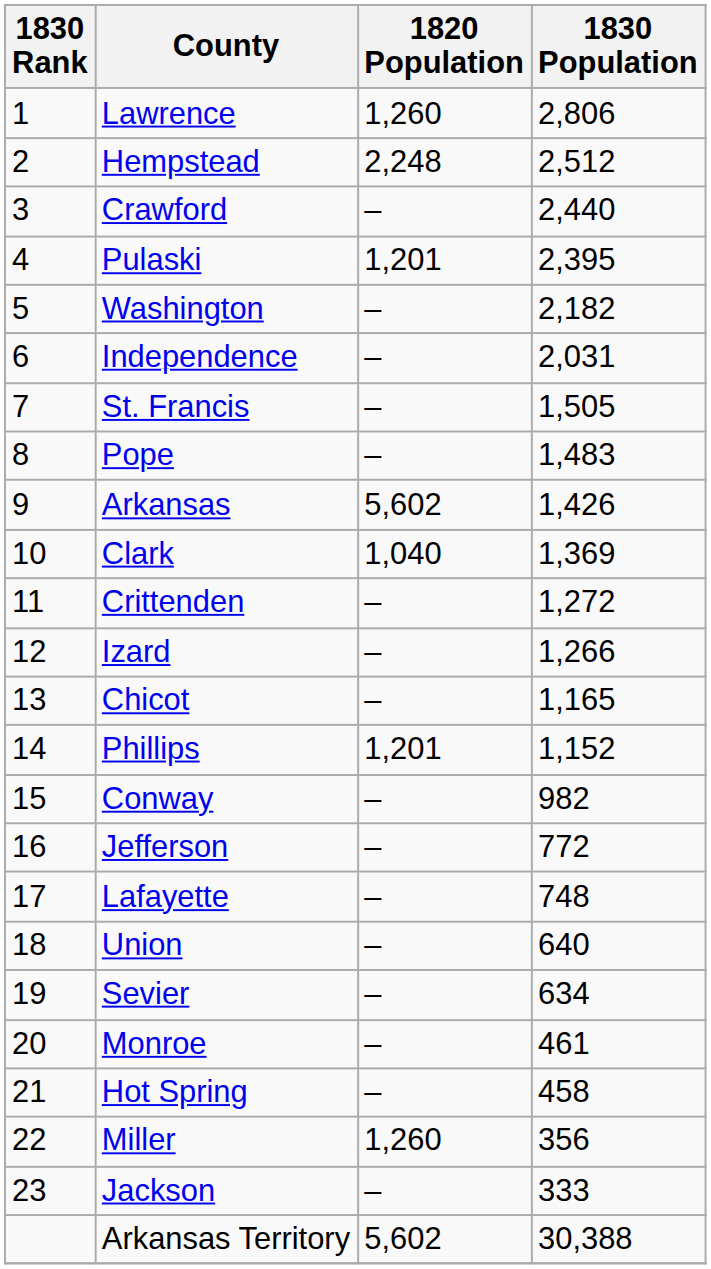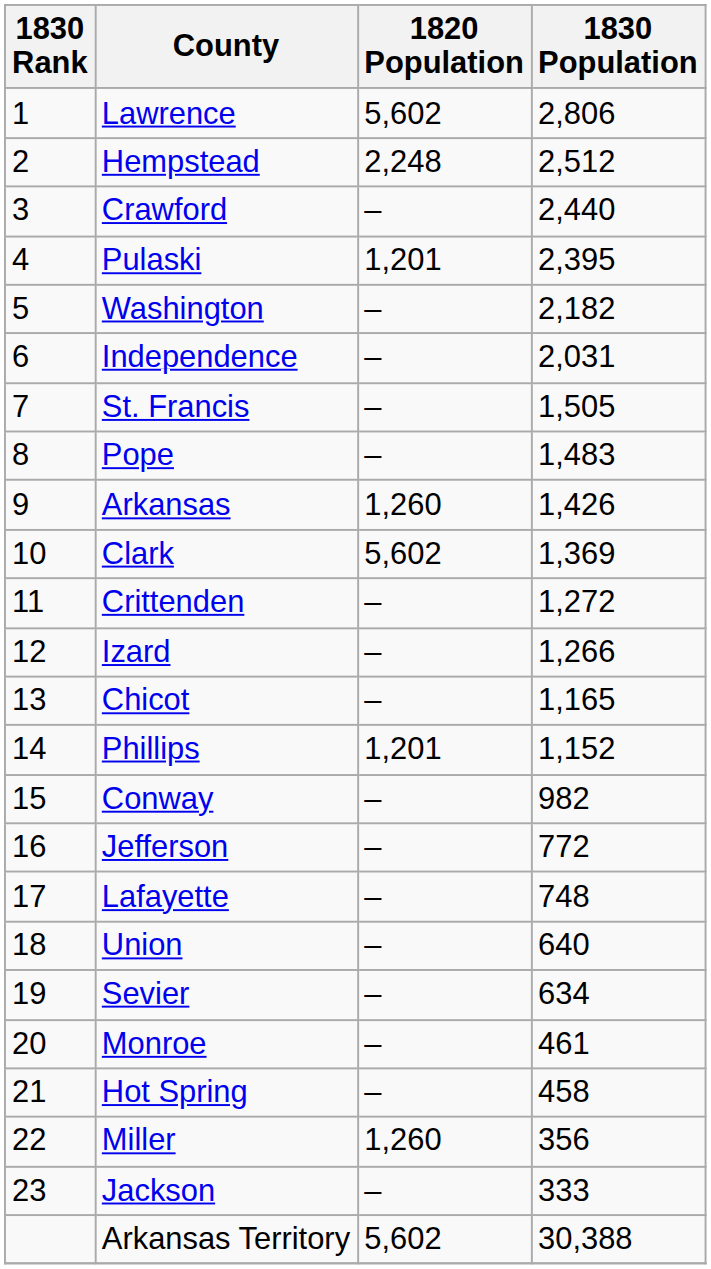Lawrence | 1820 Population: 1,260 -> 5,602
Arkansas | 1820 Population: 5,602 -> 1,260
Clark | 1820 Population: 1,040 -> 5,602
